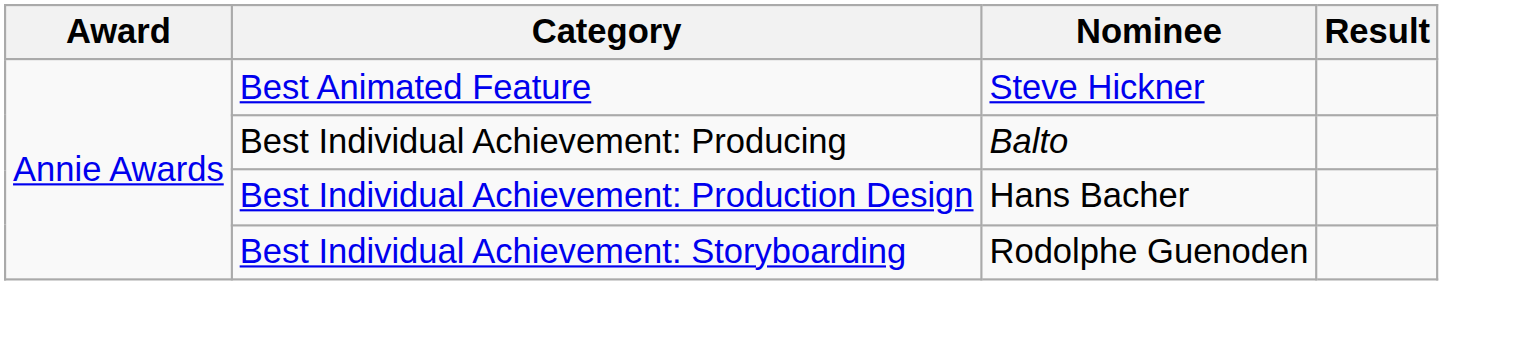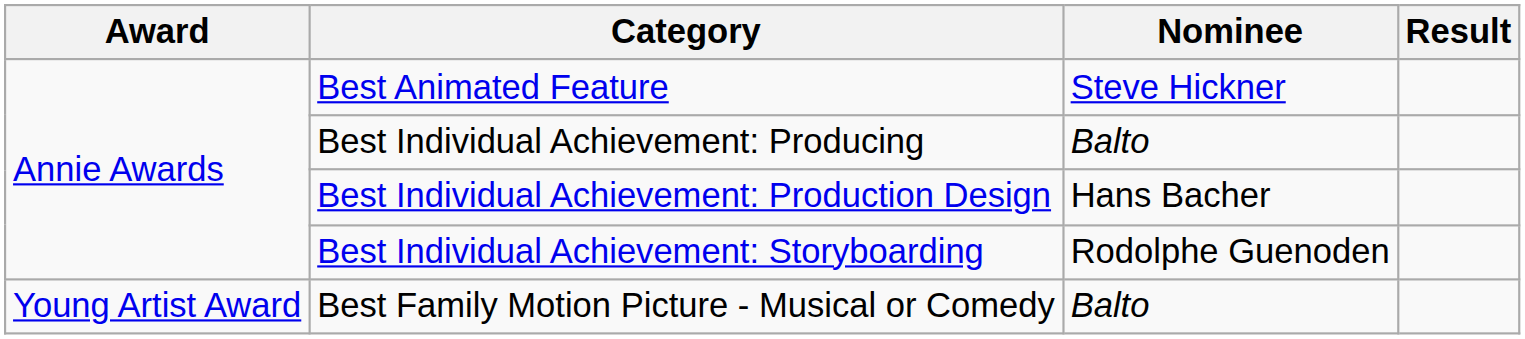+ row: Young Artist Award | Best Family Motion Picture - Musical or Comedy | Balto
